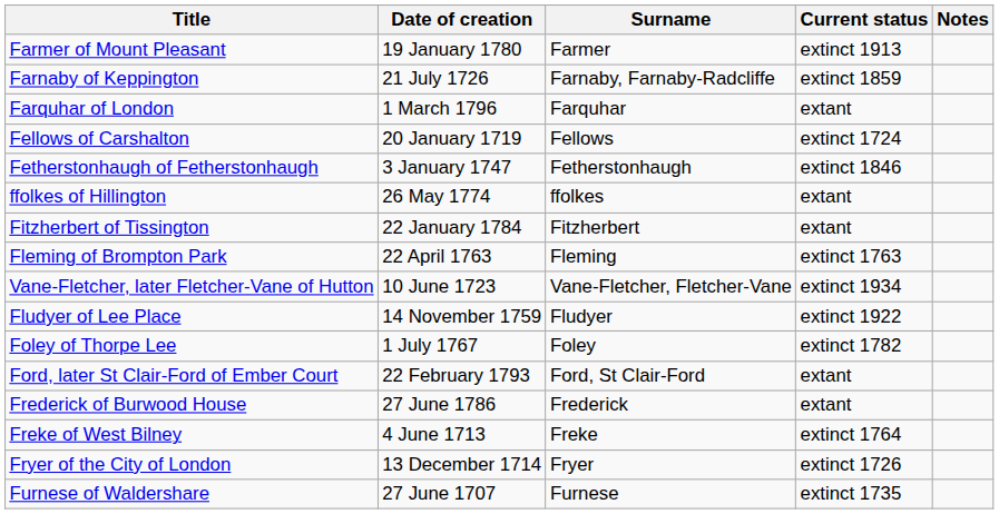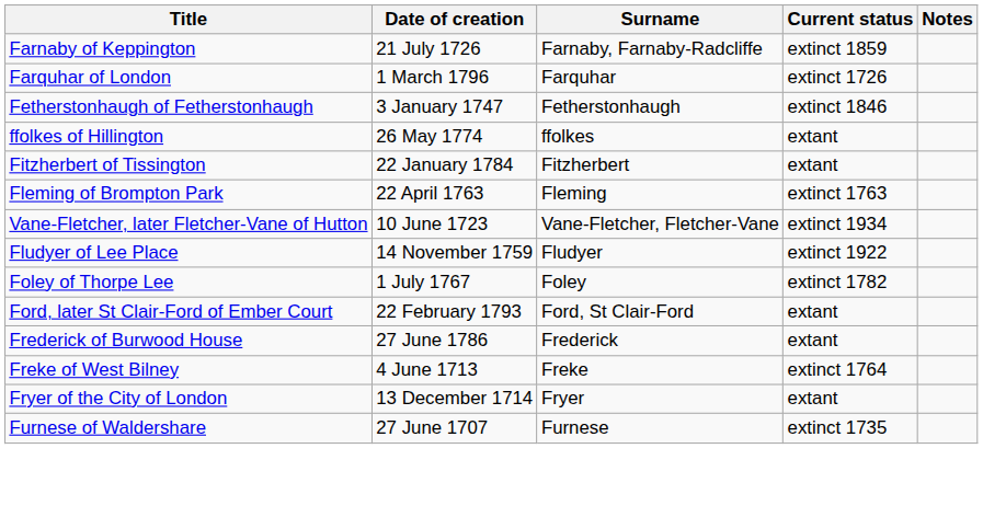- row: Farmer of Mount Pleasant | 19 January 1780 | Farmer | extinct 1913
Farquhar of London | Current status: extant -> extinct 1726
- row: Fellows of Carshalton | 20 January 1719 | Fellows | extinct 1724
Fryer of the City of London | Current status: extinct 1726 -> extant
